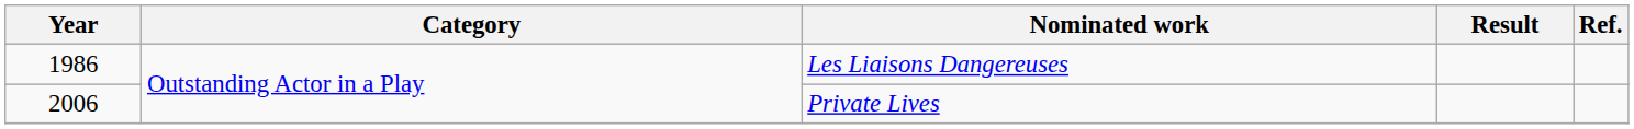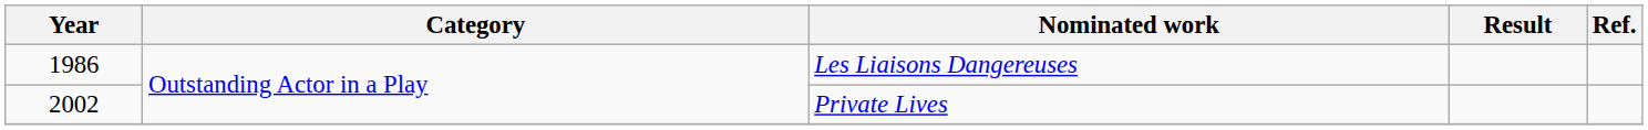Private Lives | Year: 2006 -> 2002
